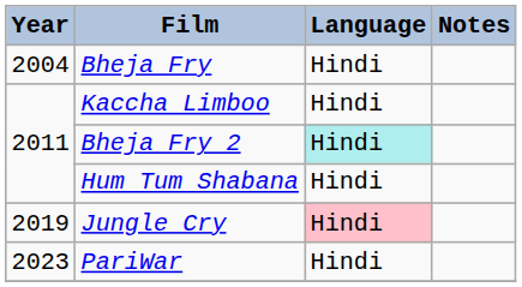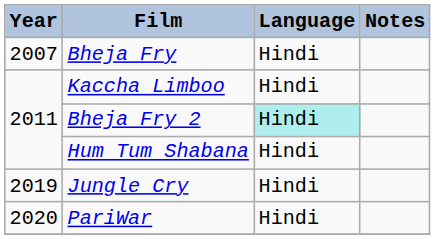Bheja Fry | Year: 2004 -> 2007
Jungle Cry | Language: pink background -> no background
PariWar | Year: 2023 -> 2020
